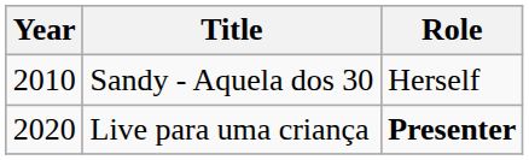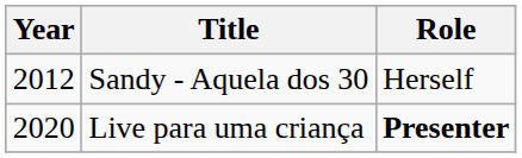Sandy - Aquela dos 30 | Year: 2010 -> 2012
